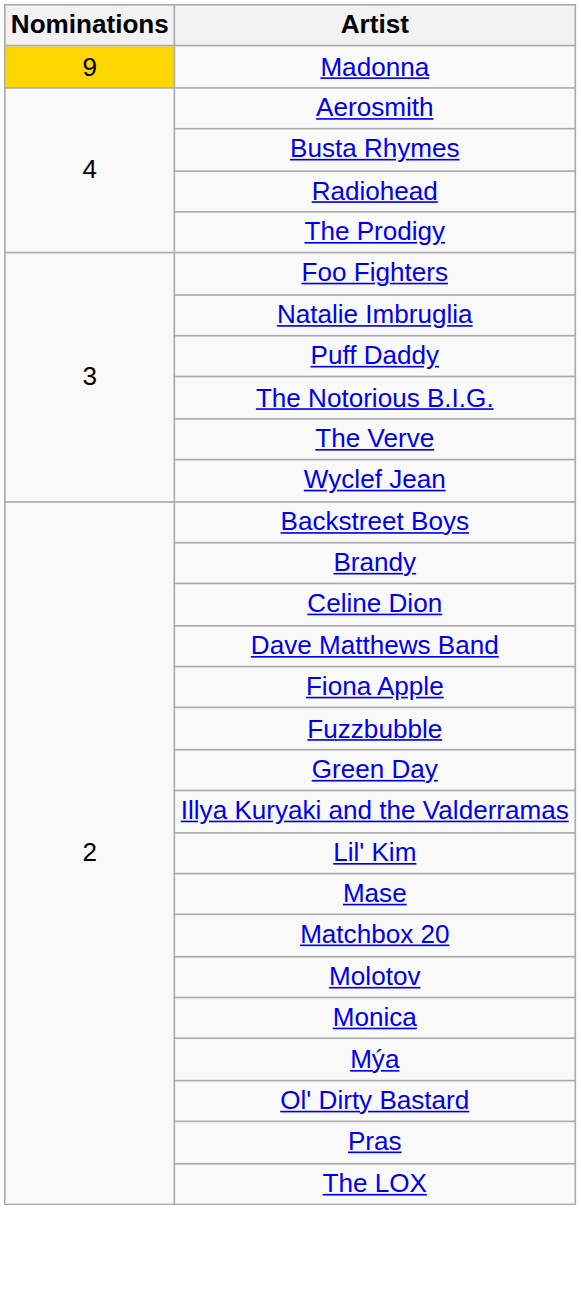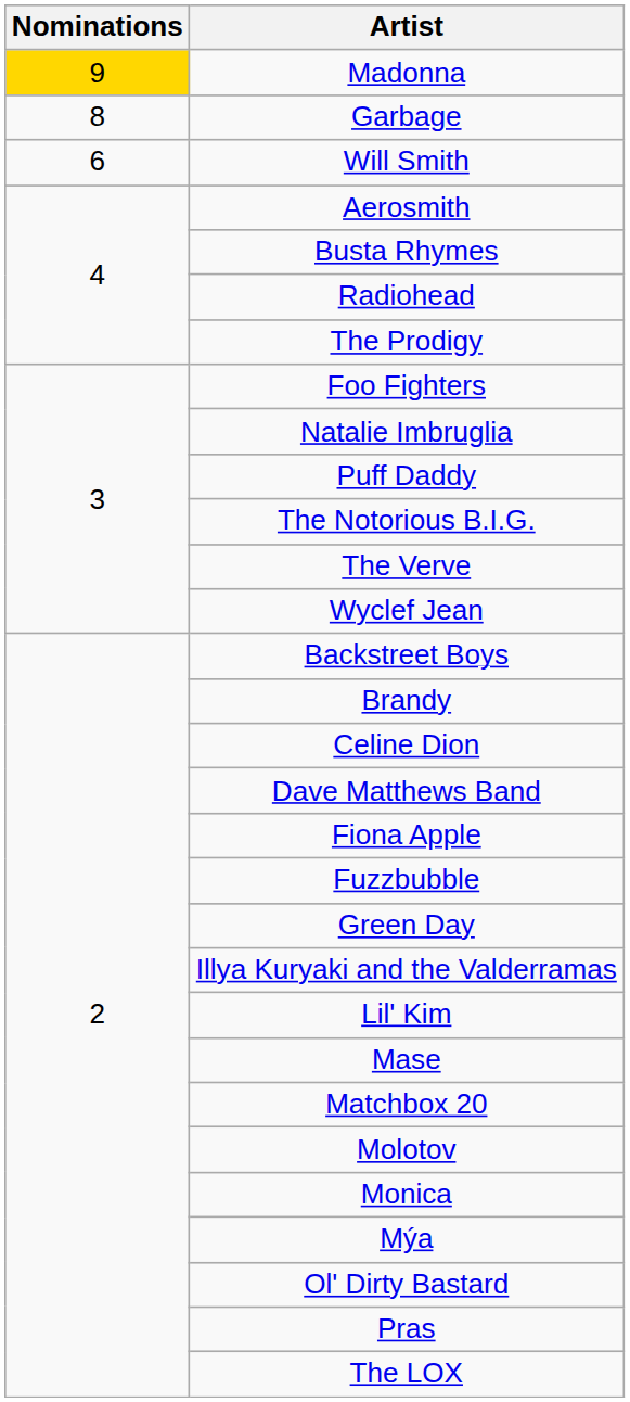+ row: 8 | Garbage
+ row: 6 | Will Smith
